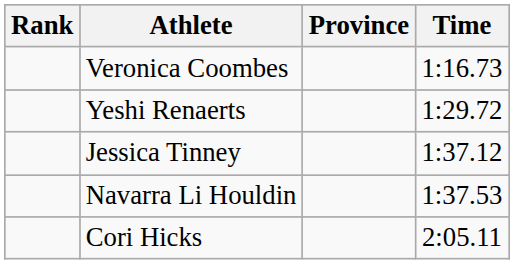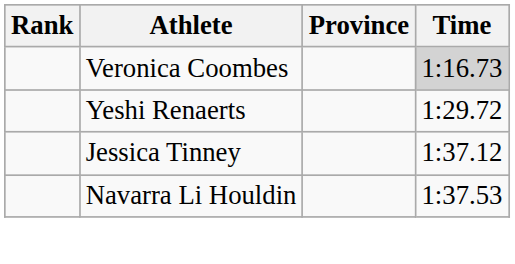Veronica Coombes | Time: no background -> lightgrey background
- row: Cori Hicks | 2:05.11
